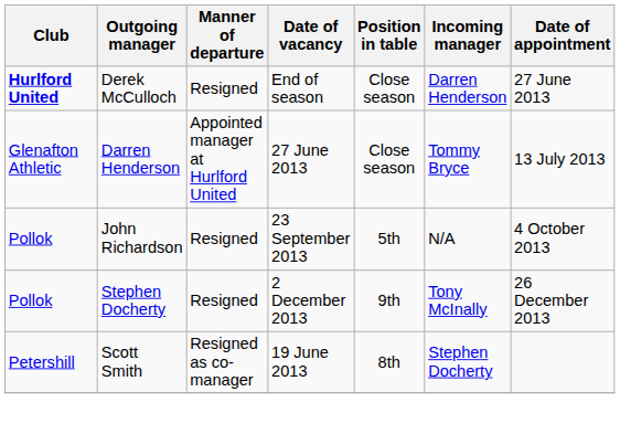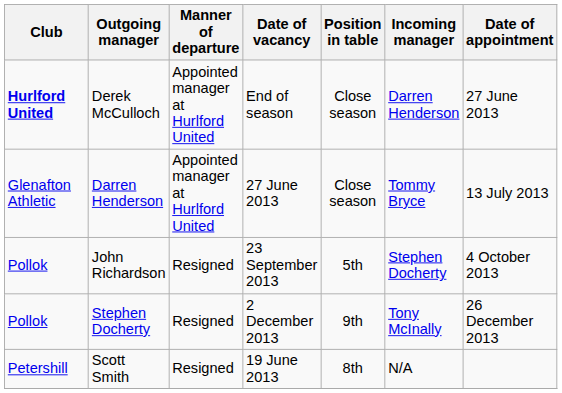Derek McCulloch | Manner of departure: Resigned -> Appointed manager at Hurlford United
John Richardson | Incoming manager: N/A -> Stephen Docherty
Scott Smith | Manner of departure: Resigned as co-manager -> Resigned
Scott Smith | Incoming manager: Stephen Docherty -> N/A
